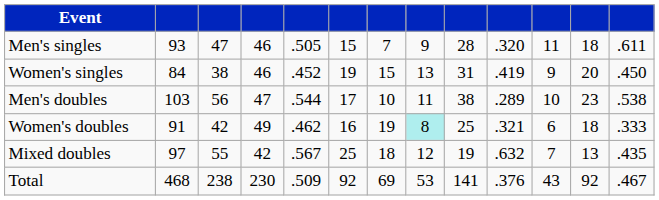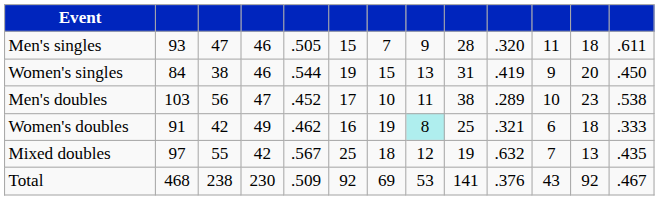Women's singles | column 5: .452 -> .544
Men's doubles | column 5: .544 -> .452
